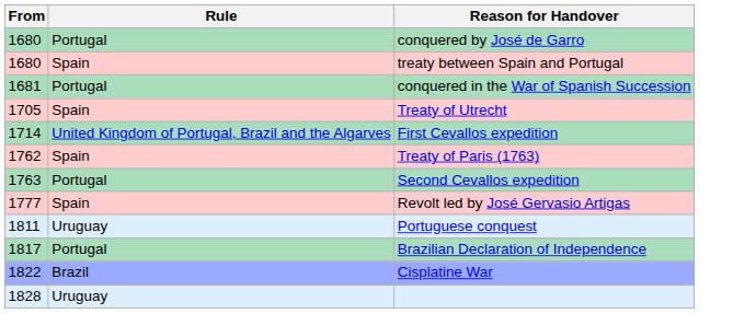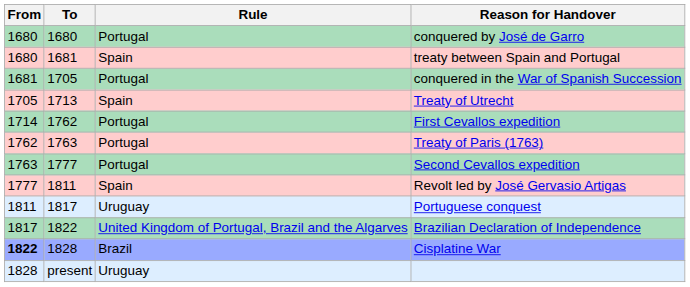+ column: To | 1680 | 1681 | 1705 | 1713 | 1762 | 1763 | 1777 | 1811 | 1817 | 1822 | 1828 | present
First Cevallos expedition | Rule: United Kingdom of Portugal, Brazil and the Algarves -> Portugal
Treaty of Paris (1763) | Rule: Spain -> Portugal
Brazilian Declaration of Independence | Rule: Portugal -> United Kingdom of Portugal, Brazil and the Algarves
Cisplatine War | From: normal -> bold
